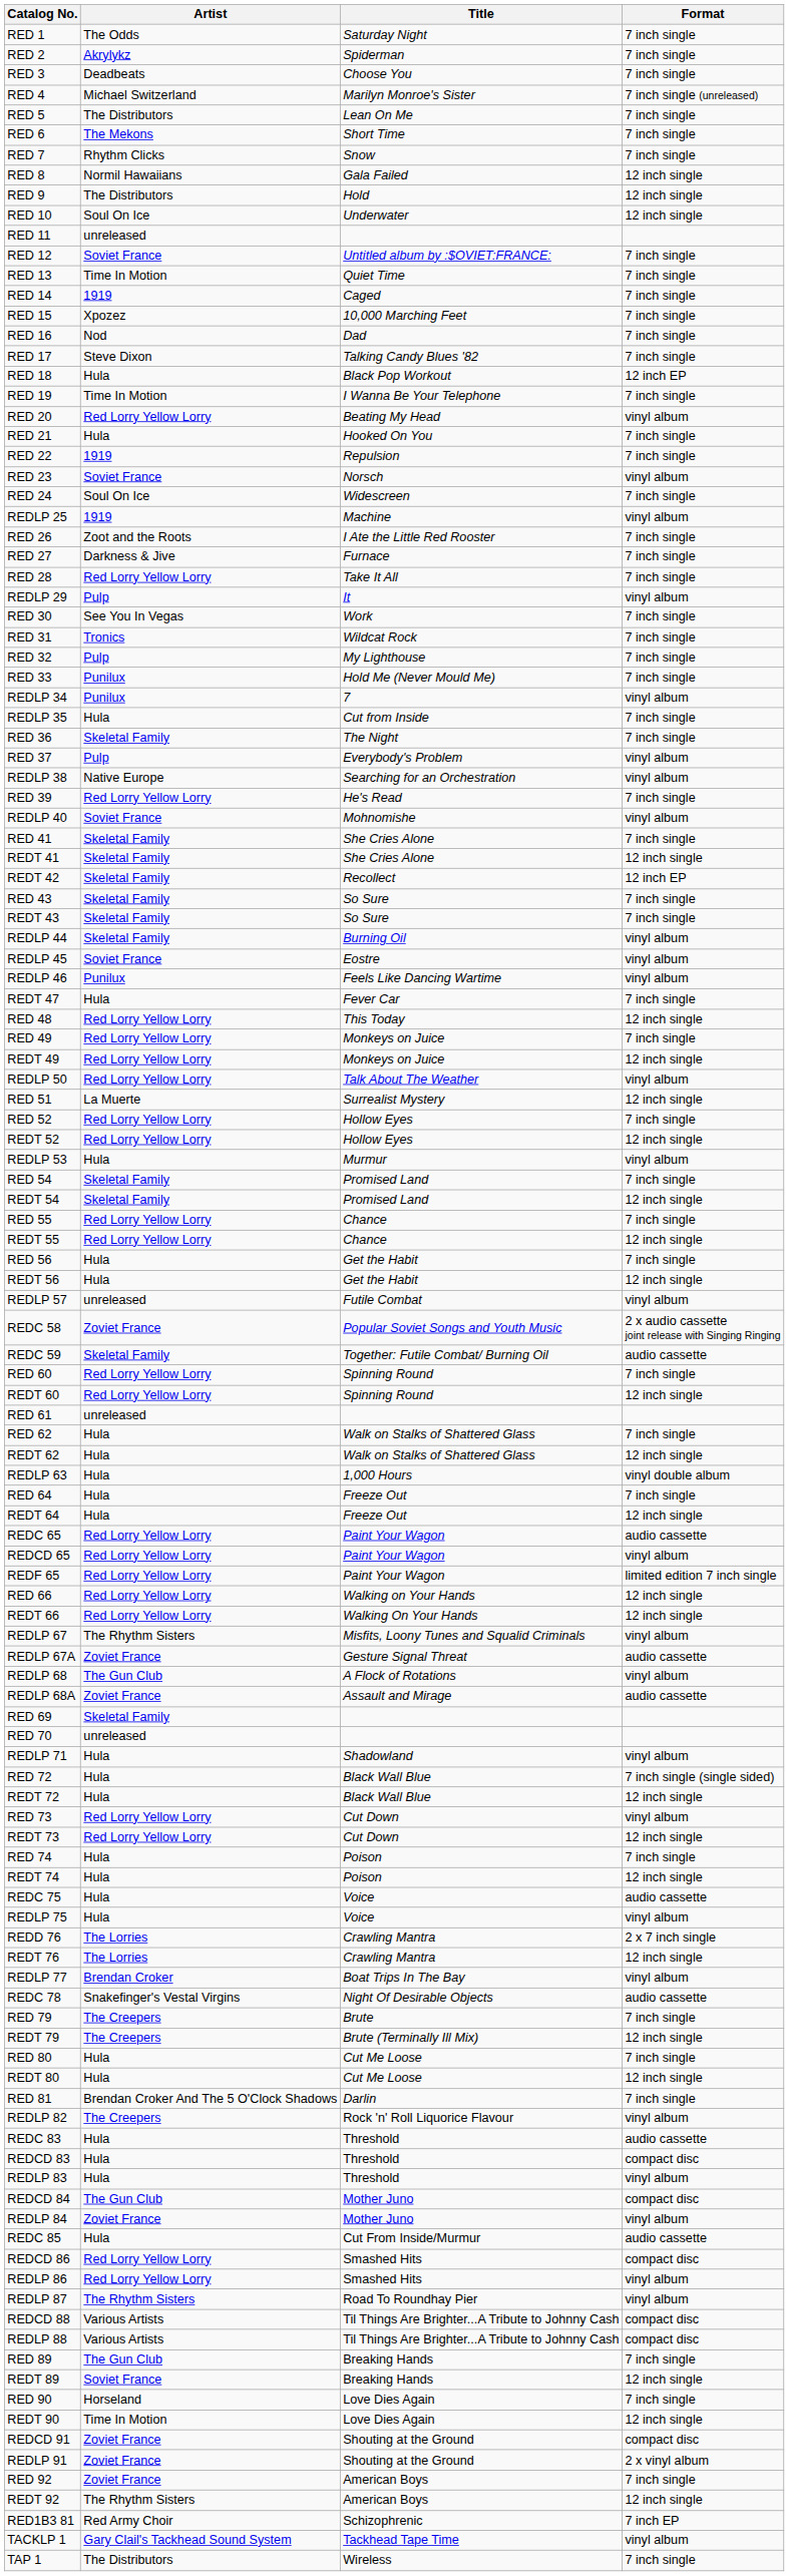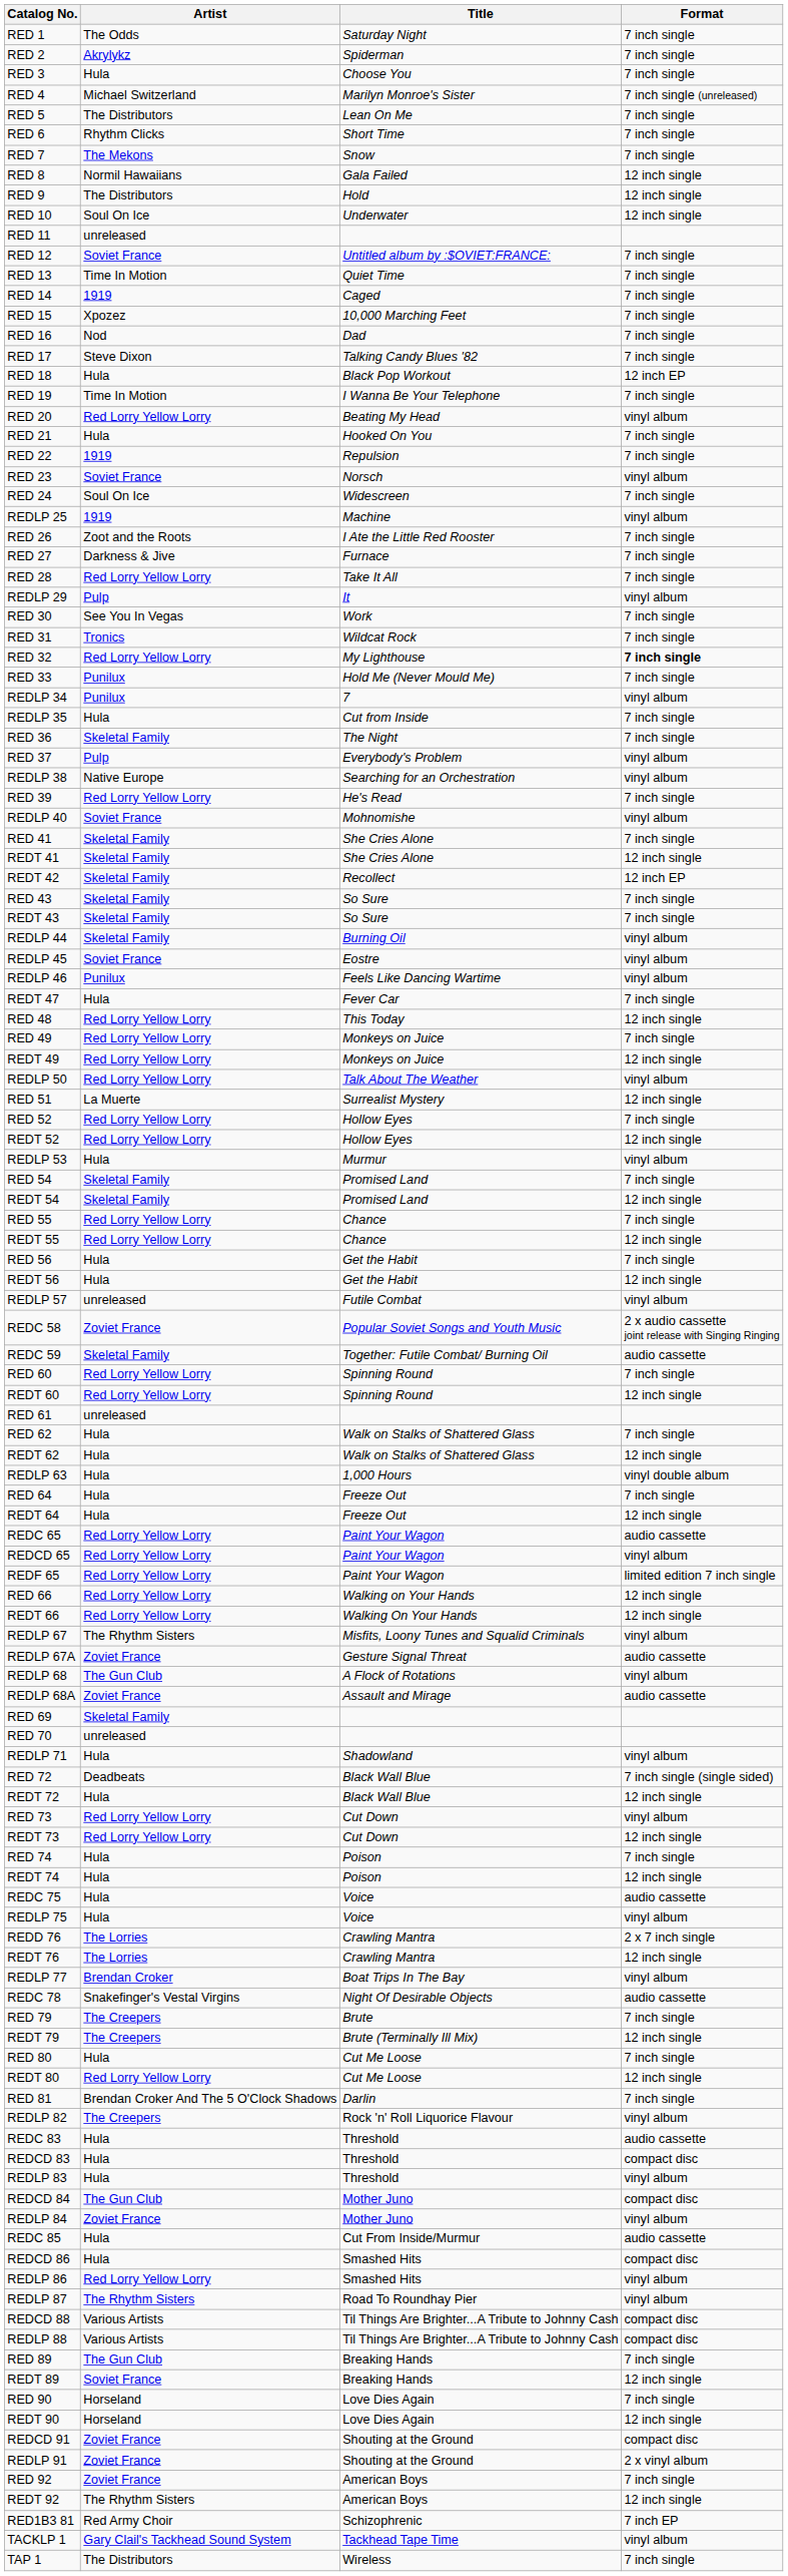RED 3 | Artist: Deadbeats -> Hula
RED 6 | Artist: The Mekons -> Rhythm Clicks
RED 7 | Artist: Rhythm Clicks -> The Mekons
RED 32 | Artist: Pulp -> Red Lorry Yellow Lorry
RED 32 | Format: normal -> bold
RED 72 | Artist: Hula -> Deadbeats
REDT 80 | Artist: Hula -> Red Lorry Yellow Lorry
REDCD 86 | Artist: Red Lorry Yellow Lorry -> Hula
REDT 90 | Artist: Time In Motion -> Horseland
